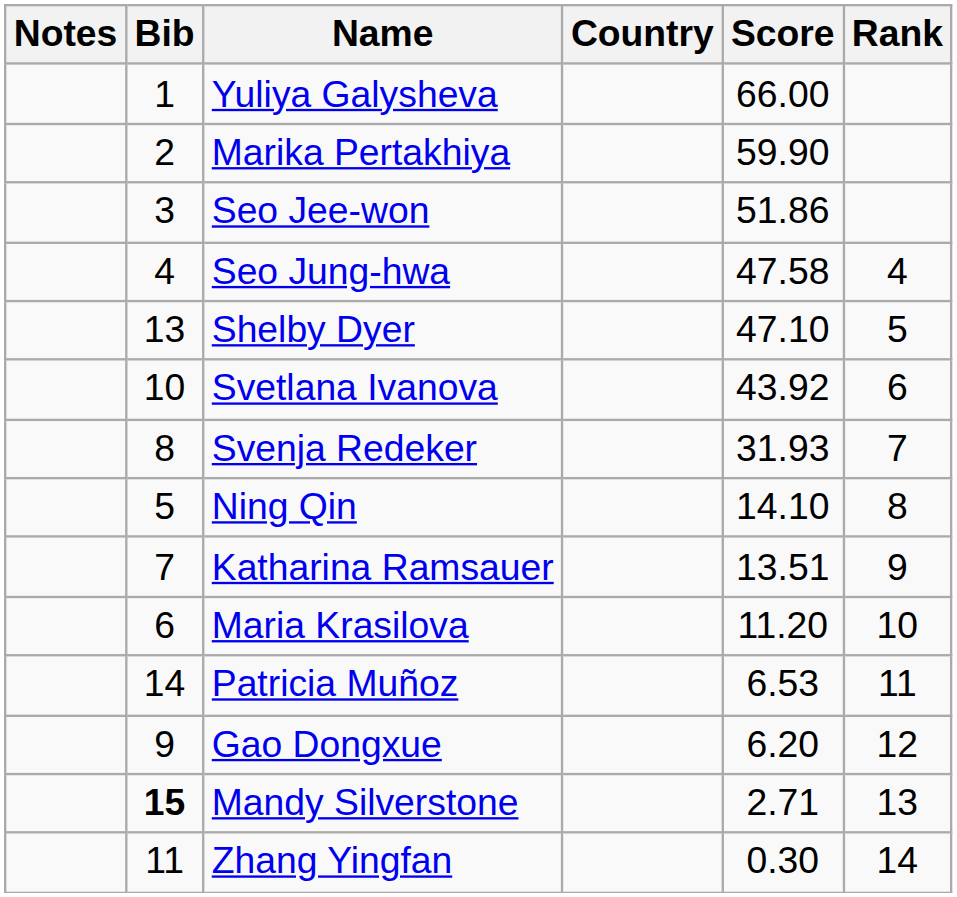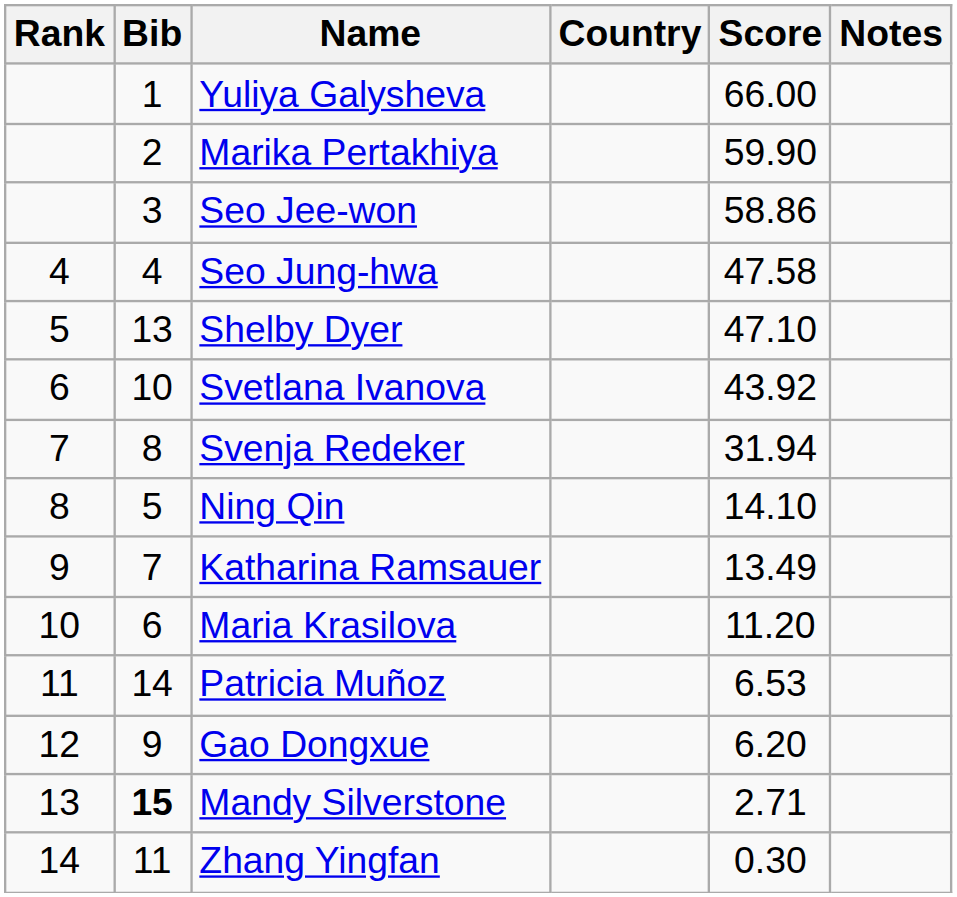columns swapped: Rank <-> Notes
Seo Jee-won | Score: 51.86 -> 58.86
Svenja Redeker | Score: 31.93 -> 31.94
Katharina Ramsauer | Score: 13.51 -> 13.49
